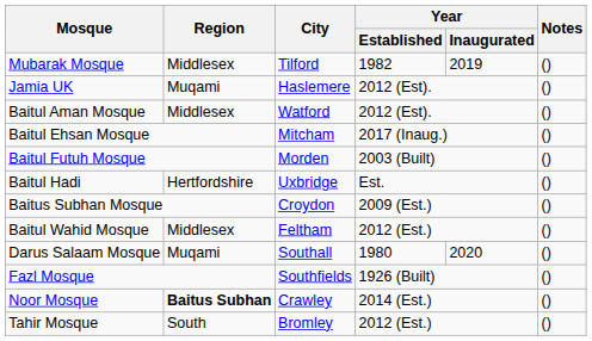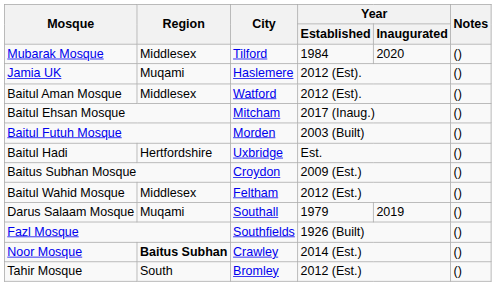Mubarak Mosque | Year / Established: 1982 -> 1984
Mubarak Mosque | Year / Inaugurated: 2019 -> 2020
Darus Salaam Mosque | Year / Established: 1980 -> 1979
Darus Salaam Mosque | Year / Inaugurated: 2020 -> 2019
